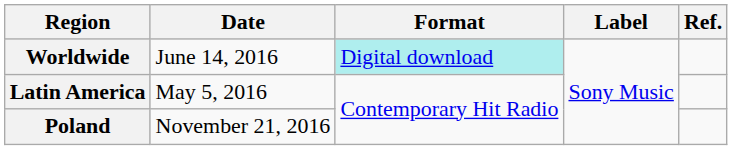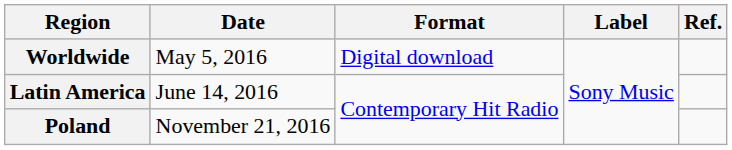Worldwide | Date: June 14, 2016 -> May 5, 2016
Worldwide | Format: paleturquoise background -> no background
Latin America | Date: May 5, 2016 -> June 14, 2016
